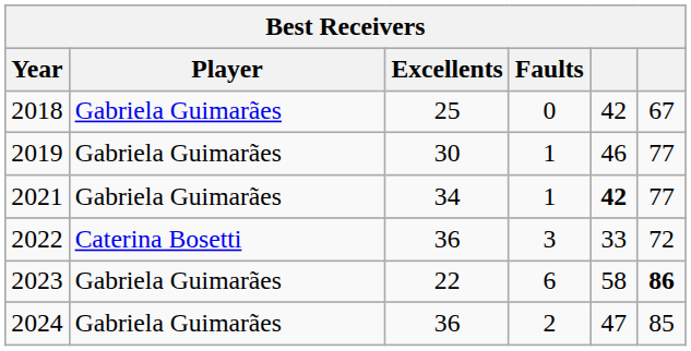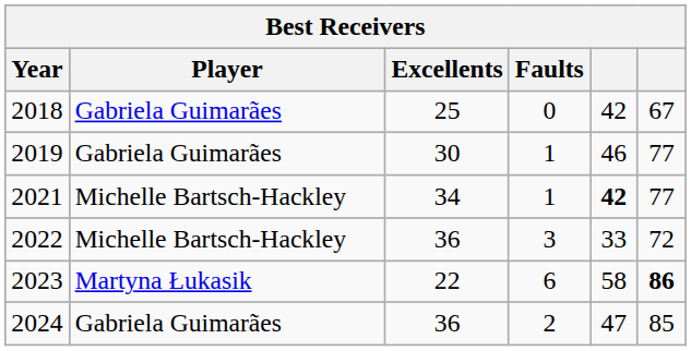2021 | Player: Gabriela Guimarães -> Michelle Bartsch-Hackley
2022 | Player: Caterina Bosetti -> Michelle Bartsch-Hackley
2023 | Player: Gabriela Guimarães -> Martyna Łukasik
